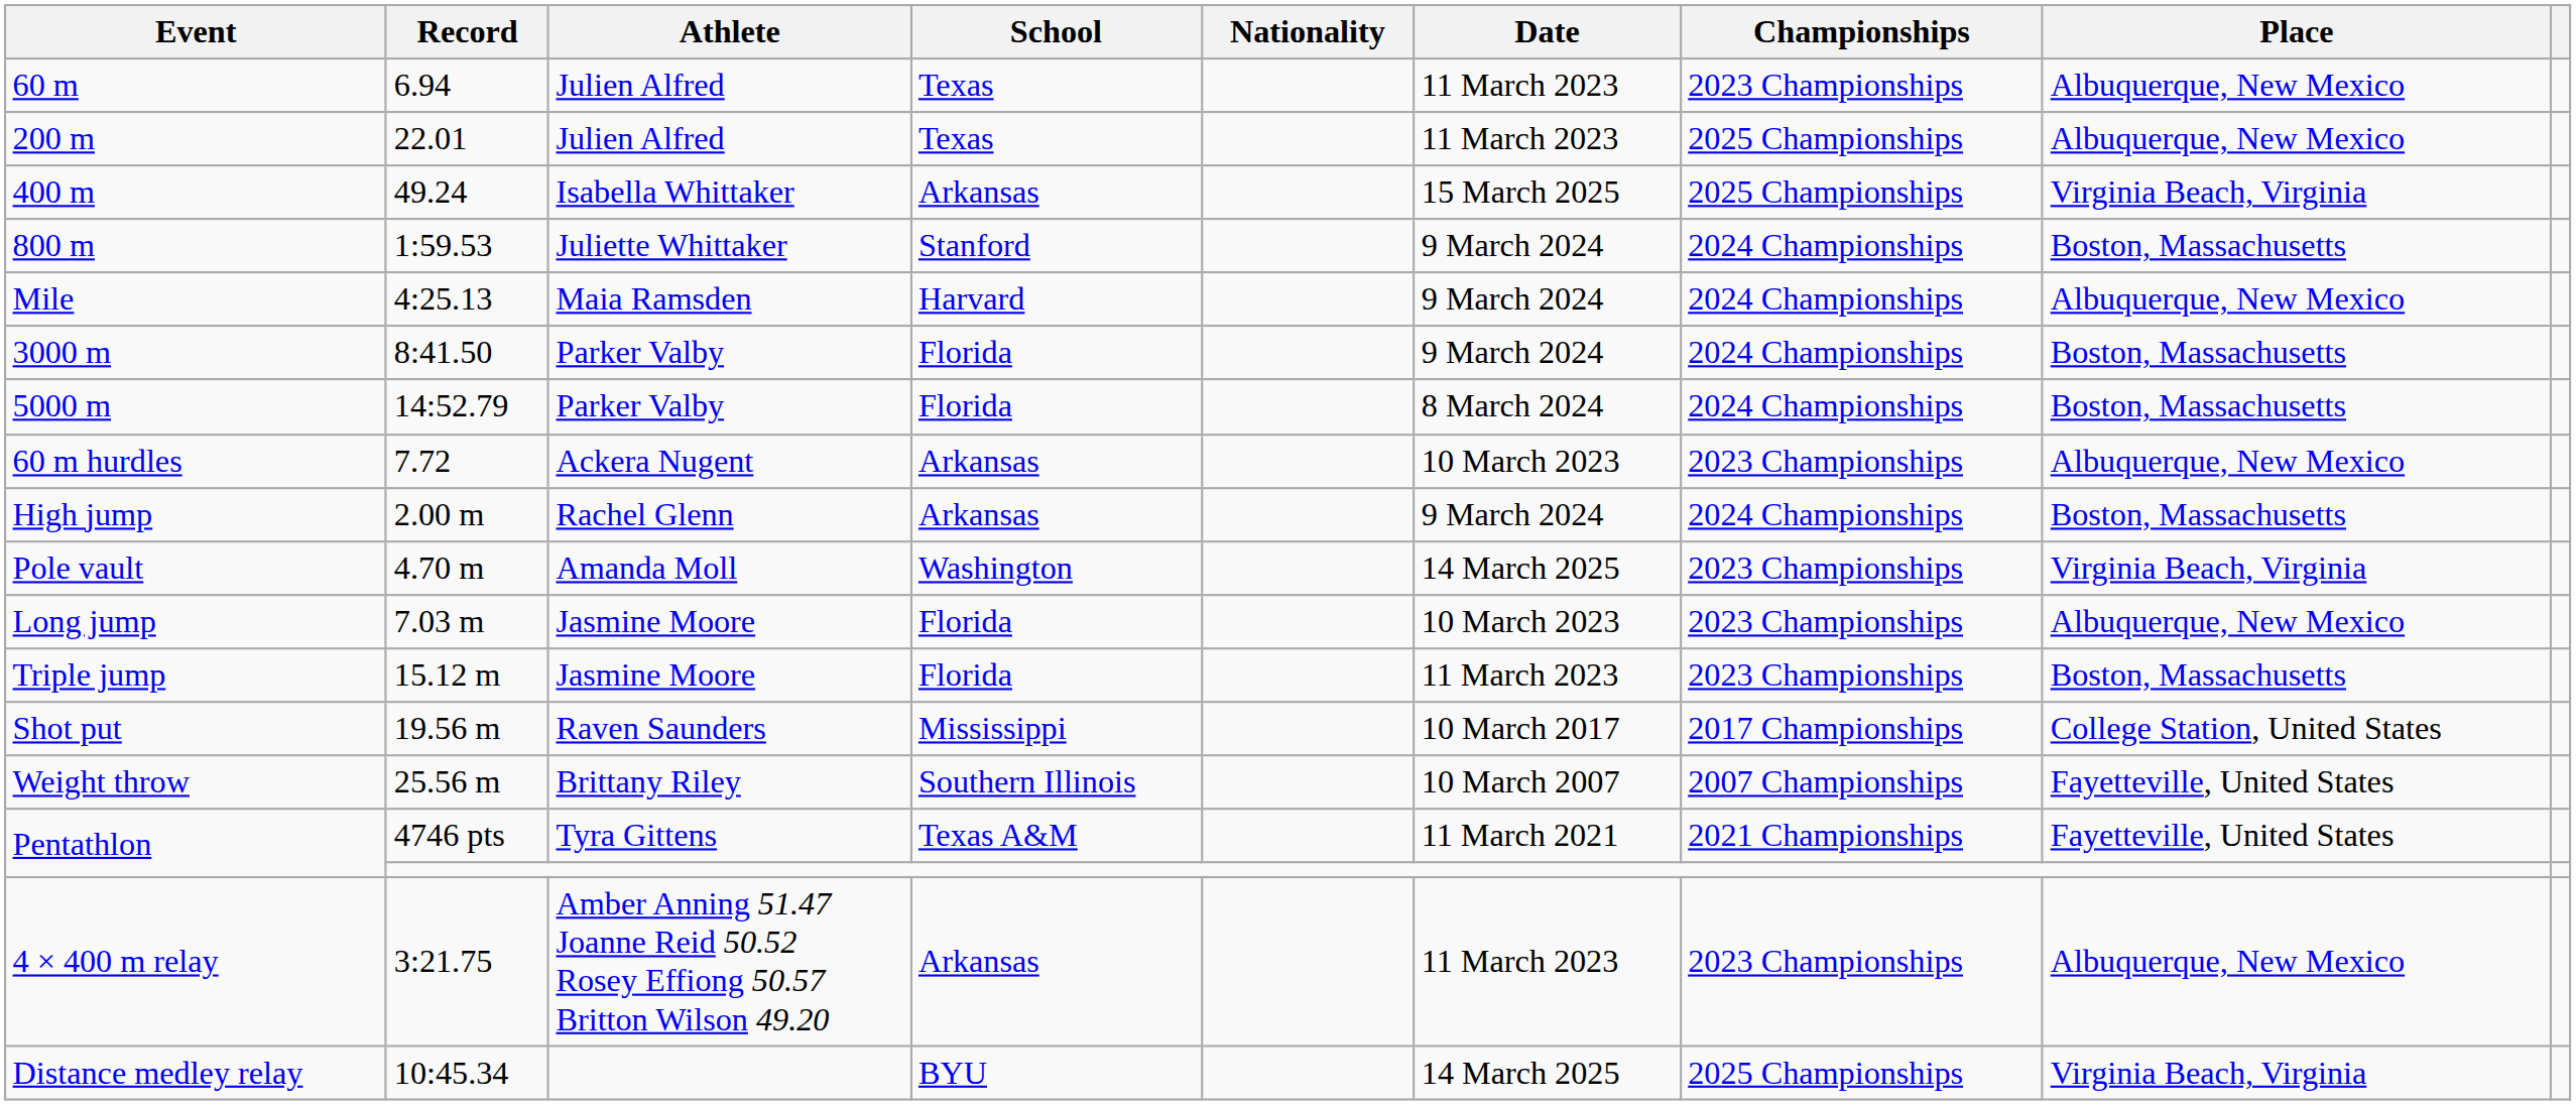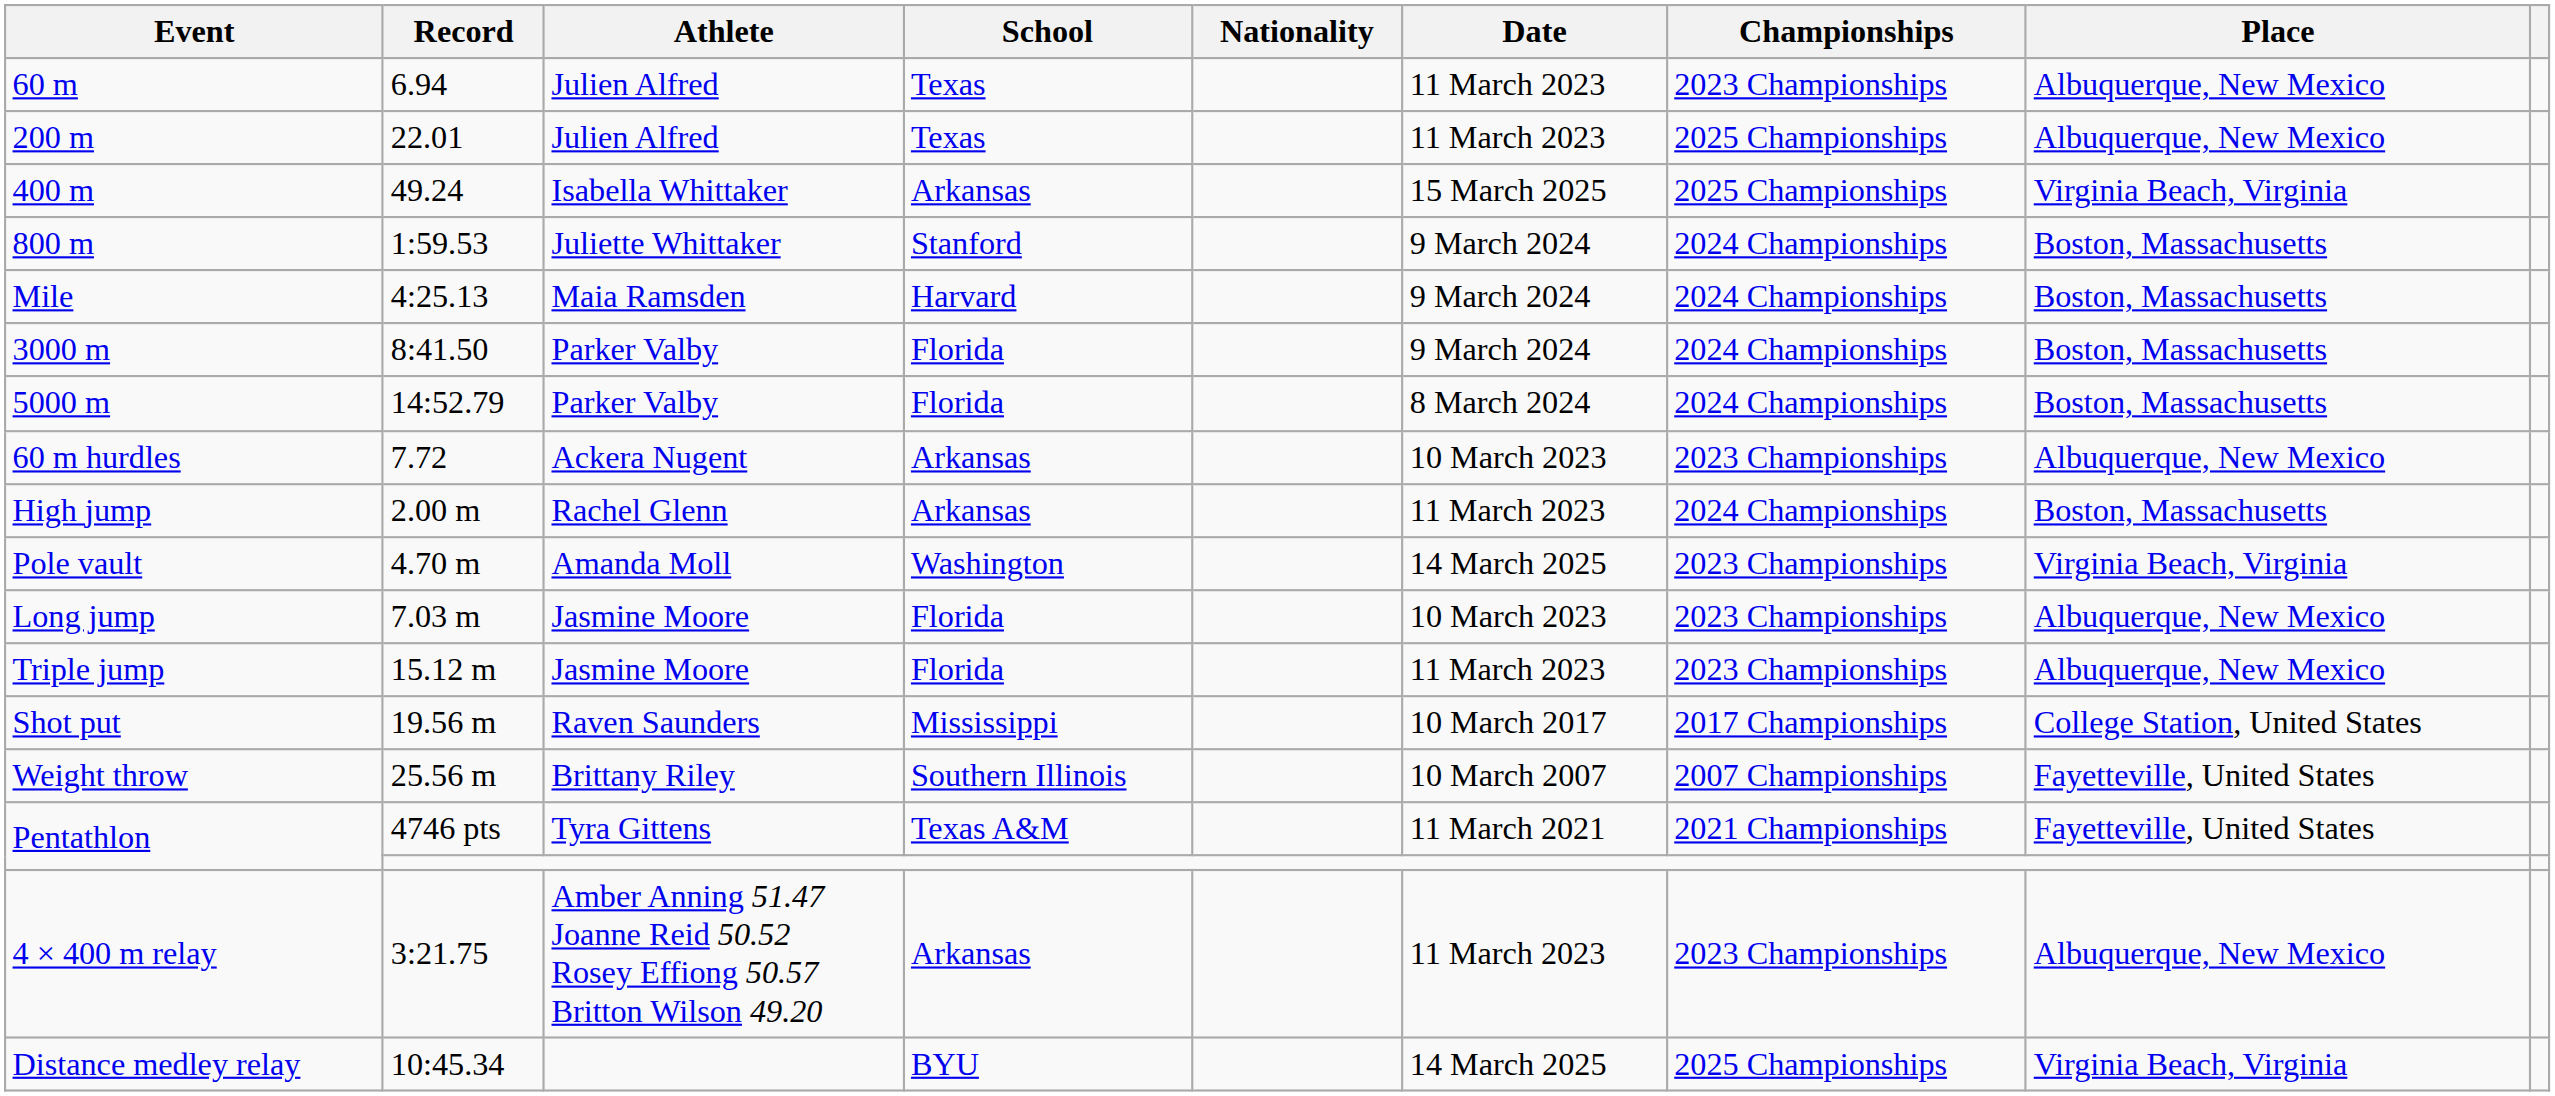Mile | Place: Albuquerque, New Mexico -> Boston, Massachusetts
High jump | Date: 9 March 2024 -> 11 March 2023
Triple jump | Place: Boston, Massachusetts -> Albuquerque, New Mexico
